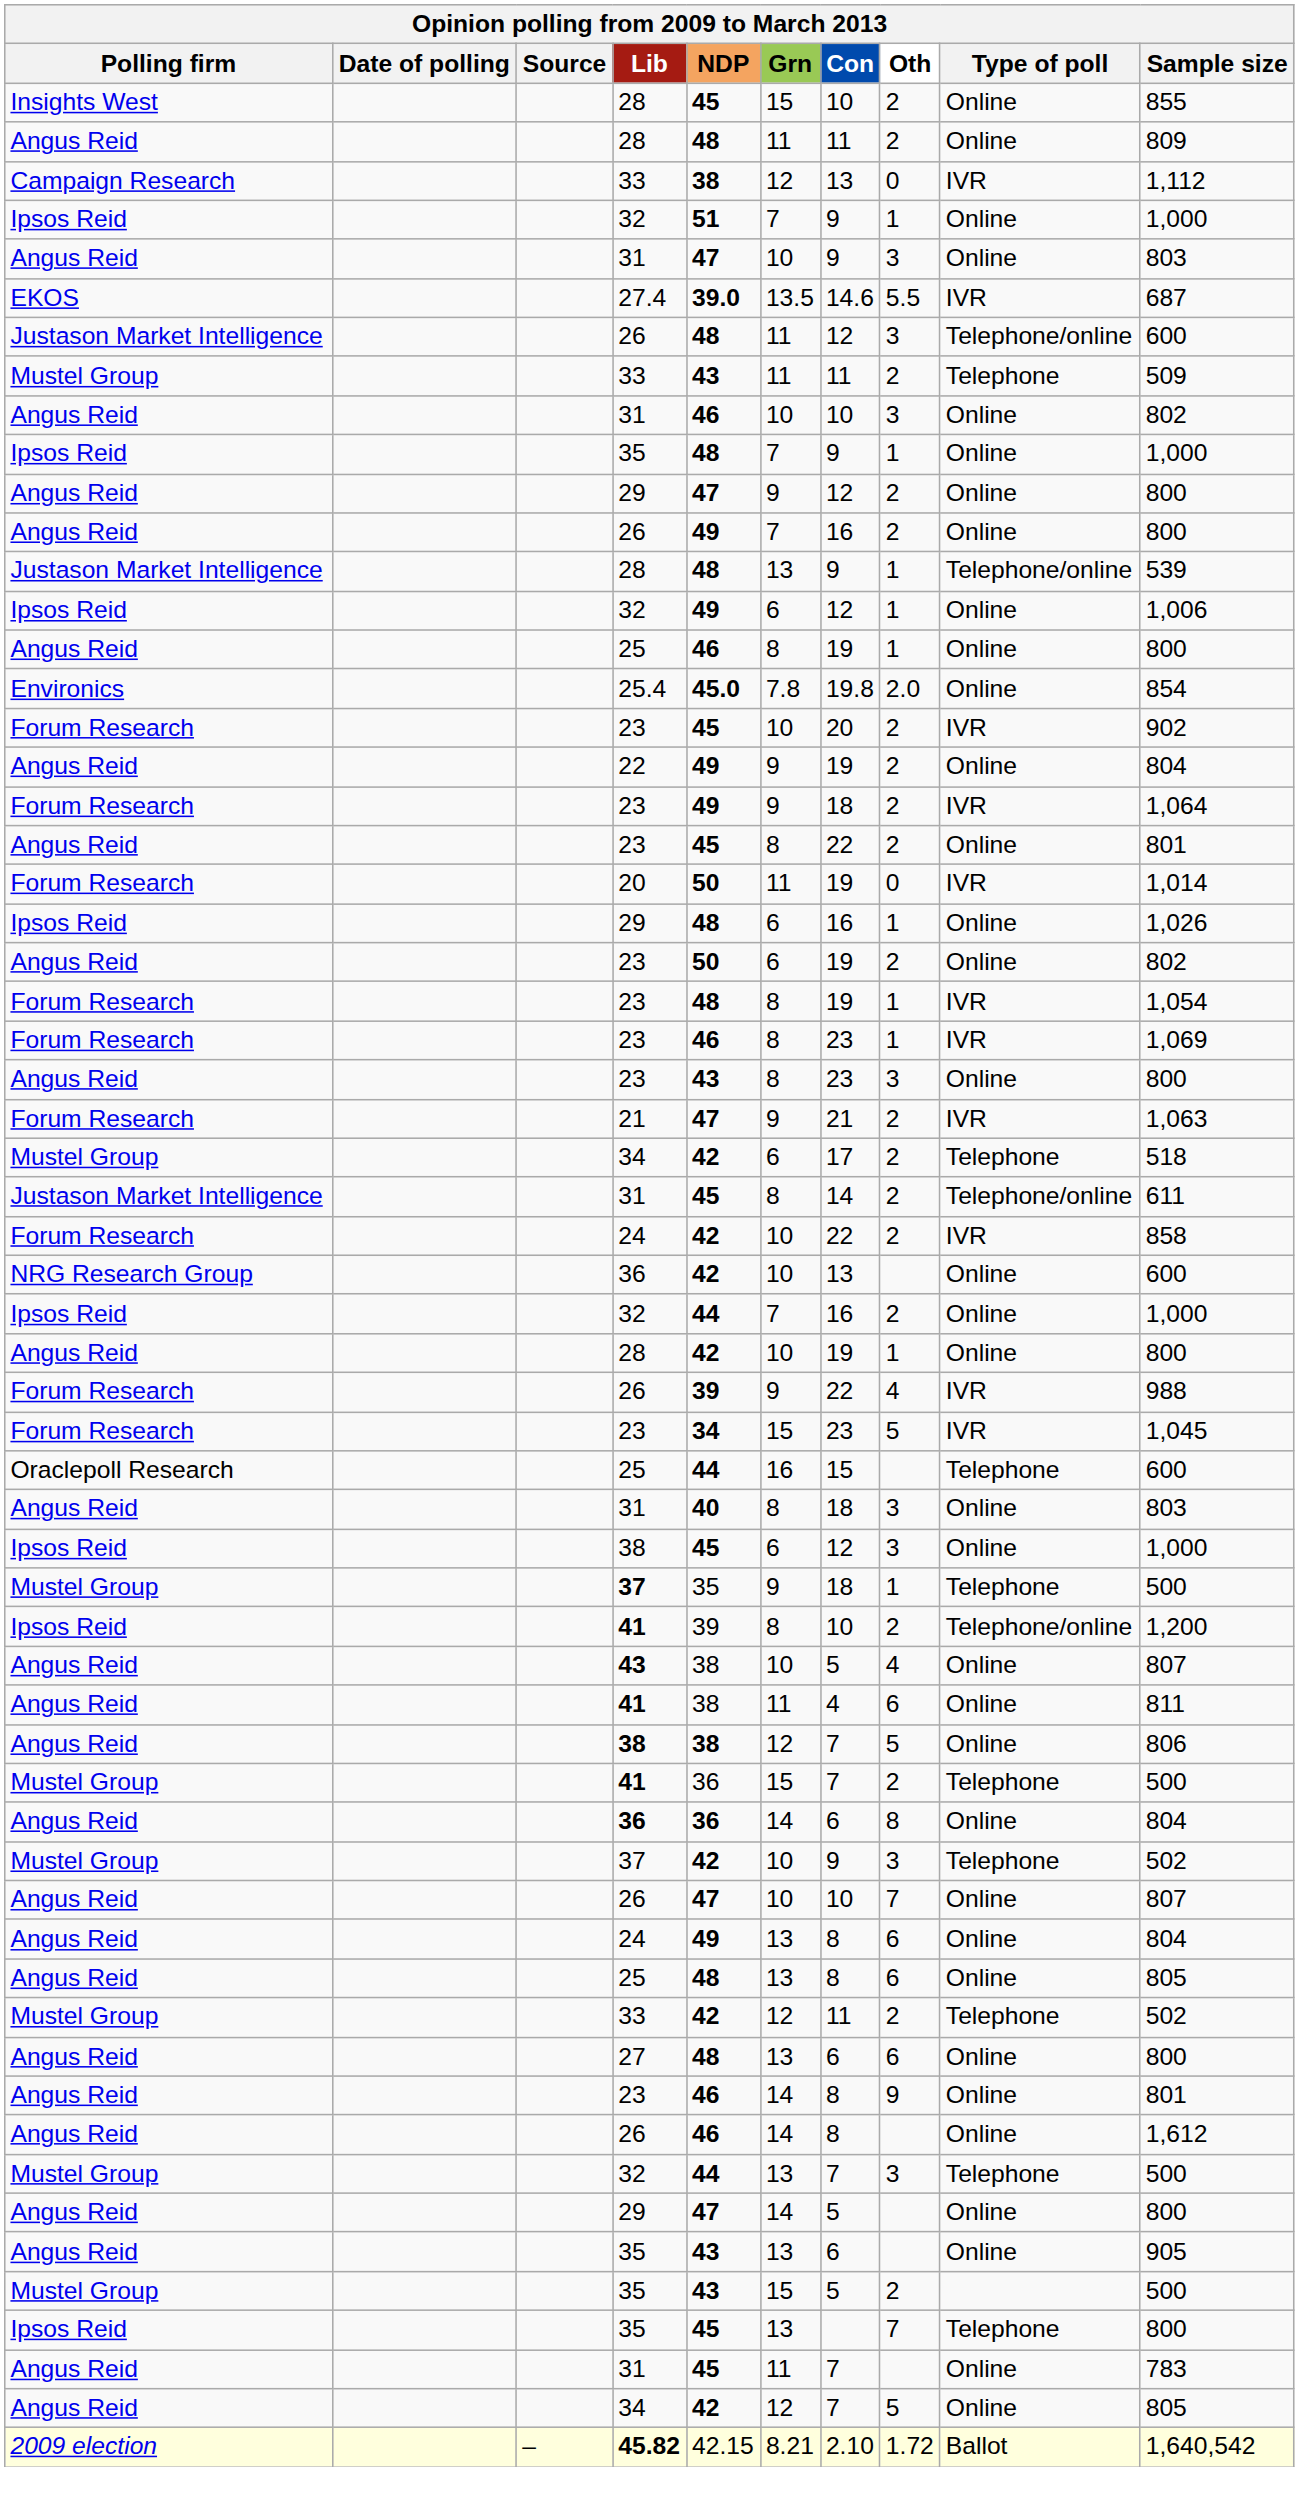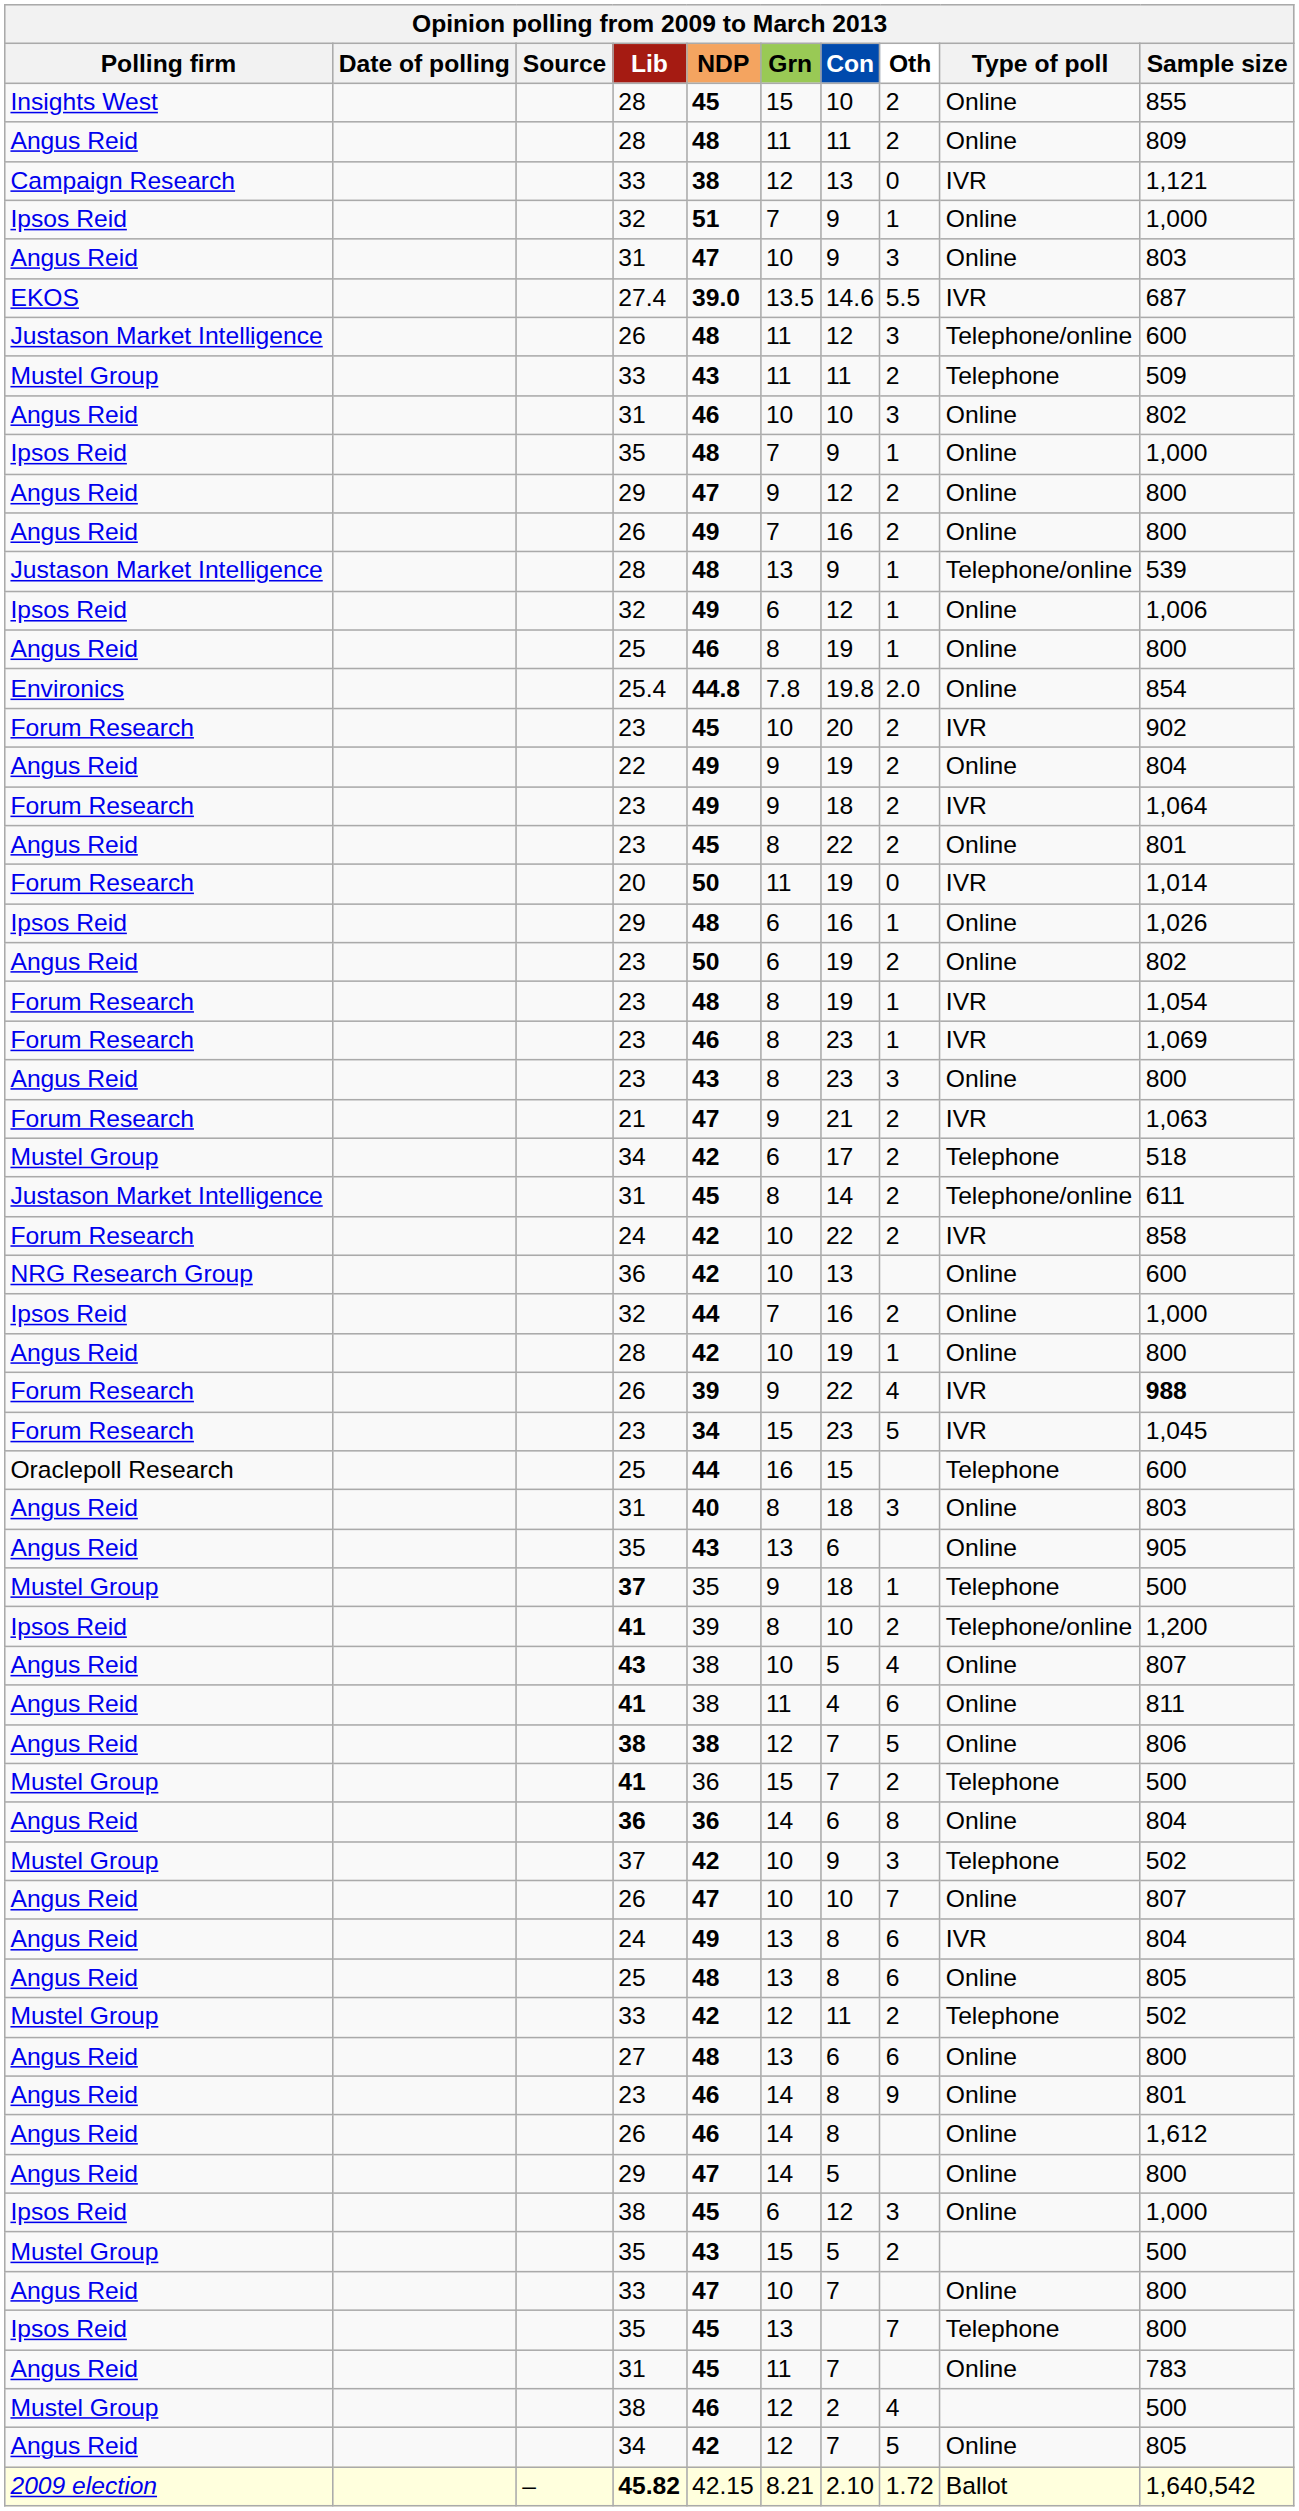Campaign Research / 33 | Sample size: 1,112 -> 1,121
25.4 | NDP: 45.0 -> 44.8
Forum Research / 26 | Sample size: normal -> bold
rows swapped: Ipsos Reid / 38 <-> Angus Reid / 35
Angus Reid / 24 | Type of poll: Online -> IVR
- row: Mustel Group | 32 | 44 | 13 | 7 | 3 | Telephone | 500
+ row: Angus Reid | 33 | 47 | 10 | 7 | Online | 800
+ row: Mustel Group | 38 | 46 | 12 | 2 | 4 | 500
